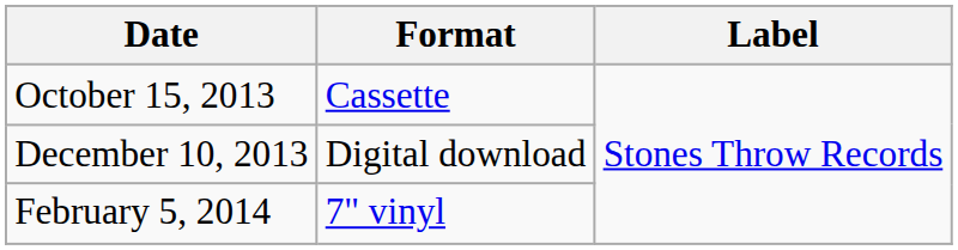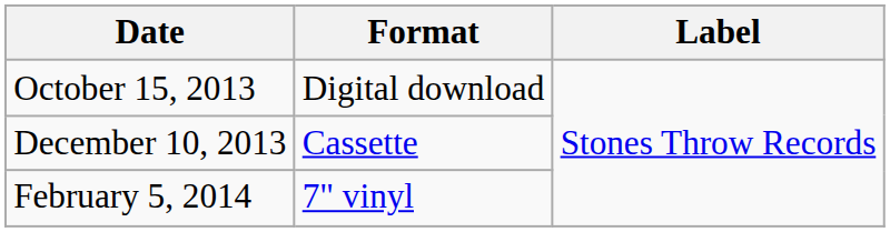October 15, 2013 | Format: Cassette -> Digital download
December 10, 2013 | Format: Digital download -> Cassette
